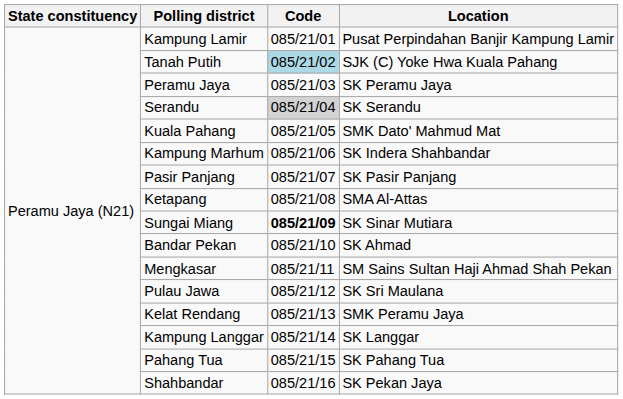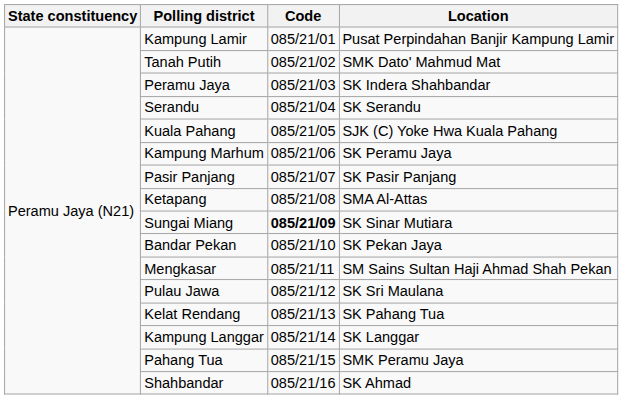Tanah Putih | Code: lightblue background -> no background
Tanah Putih | Location: SJK (C) Yoke Hwa Kuala Pahang -> SMK Dato' Mahmud Mat
Peramu Jaya | Location: SK Peramu Jaya -> SK Indera Shahbandar
Serandu | Code: lightgrey background -> no background
Kuala Pahang | Location: SMK Dato' Mahmud Mat -> SJK (C) Yoke Hwa Kuala Pahang
Kampung Marhum | Location: SK Indera Shahbandar -> SK Peramu Jaya
Bandar Pekan | Location: SK Ahmad -> SK Pekan Jaya
Kelat Rendang | Location: SMK Peramu Jaya -> SK Pahang Tua
Pahang Tua | Location: SK Pahang Tua -> SMK Peramu Jaya
Shahbandar | Location: SK Pekan Jaya -> SK Ahmad
